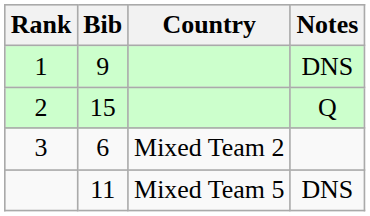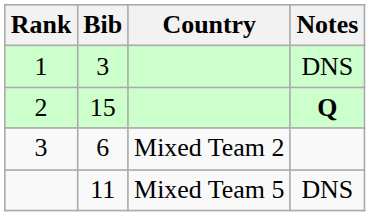1 | Bib: 9 -> 3
2 | Notes: normal -> bold
